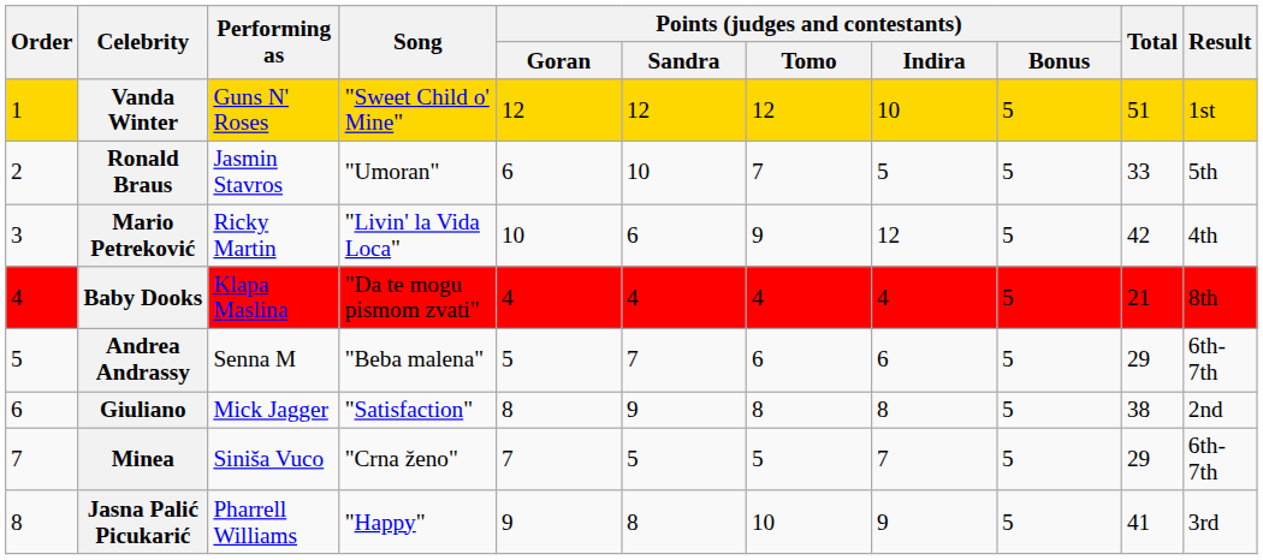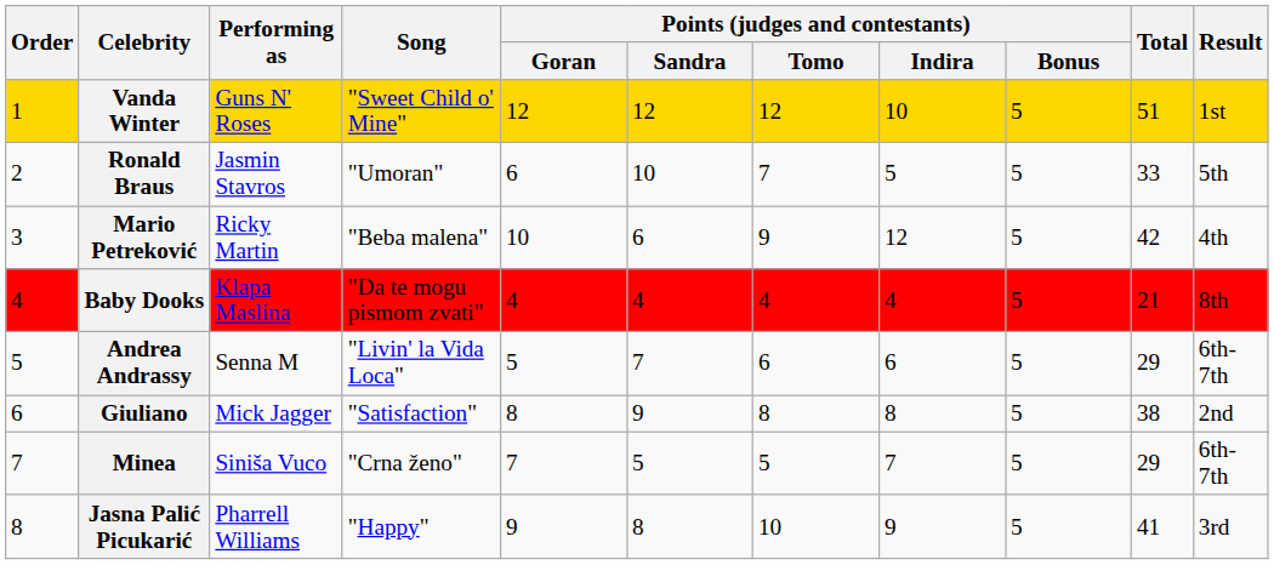Mario Petreković | Song: "Livin' la Vida Loca" -> "Beba malena"
Andrea Andrassy | Song: "Beba malena" -> "Livin' la Vida Loca"
